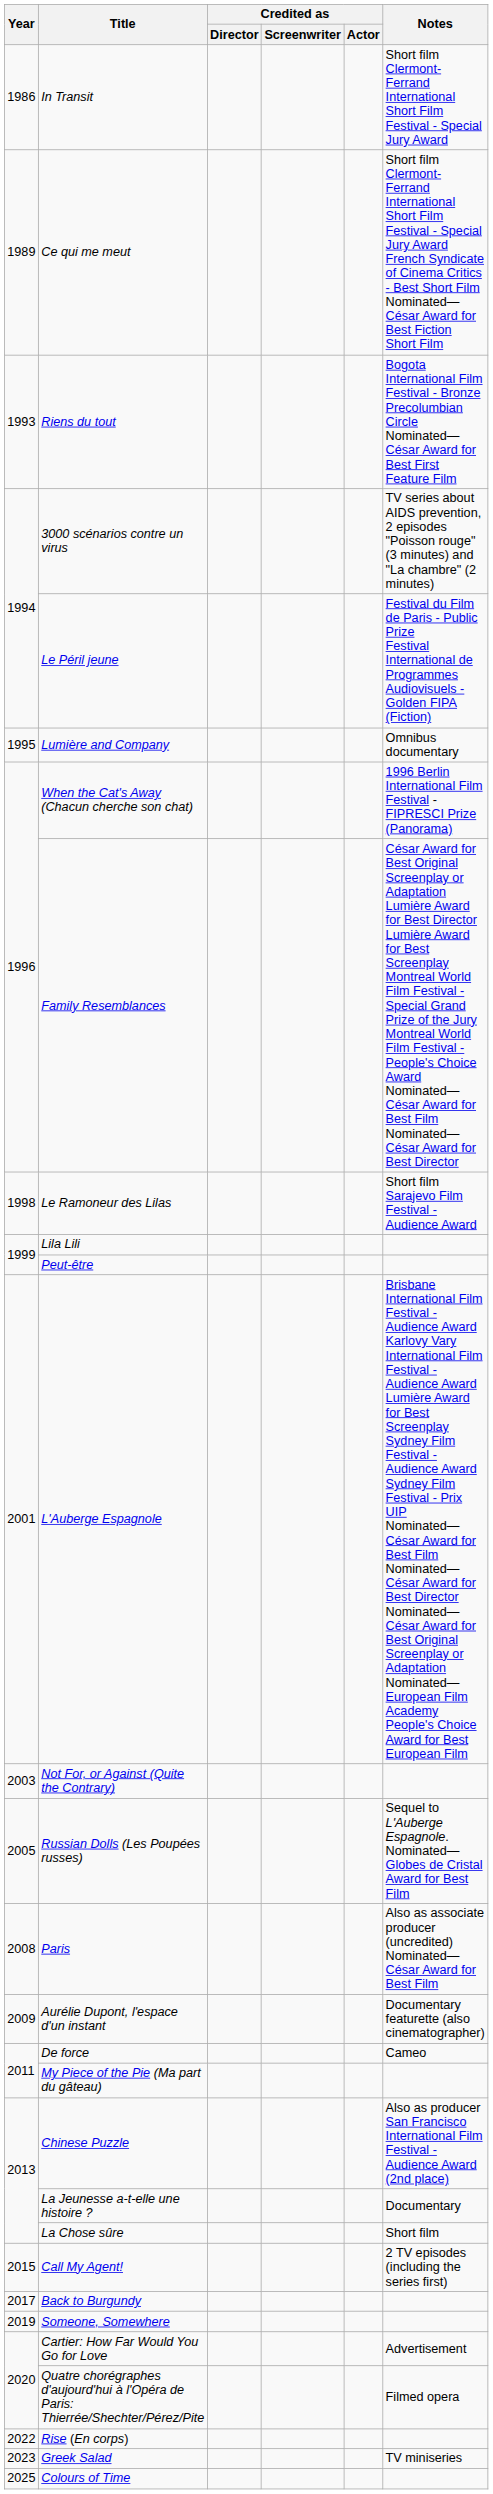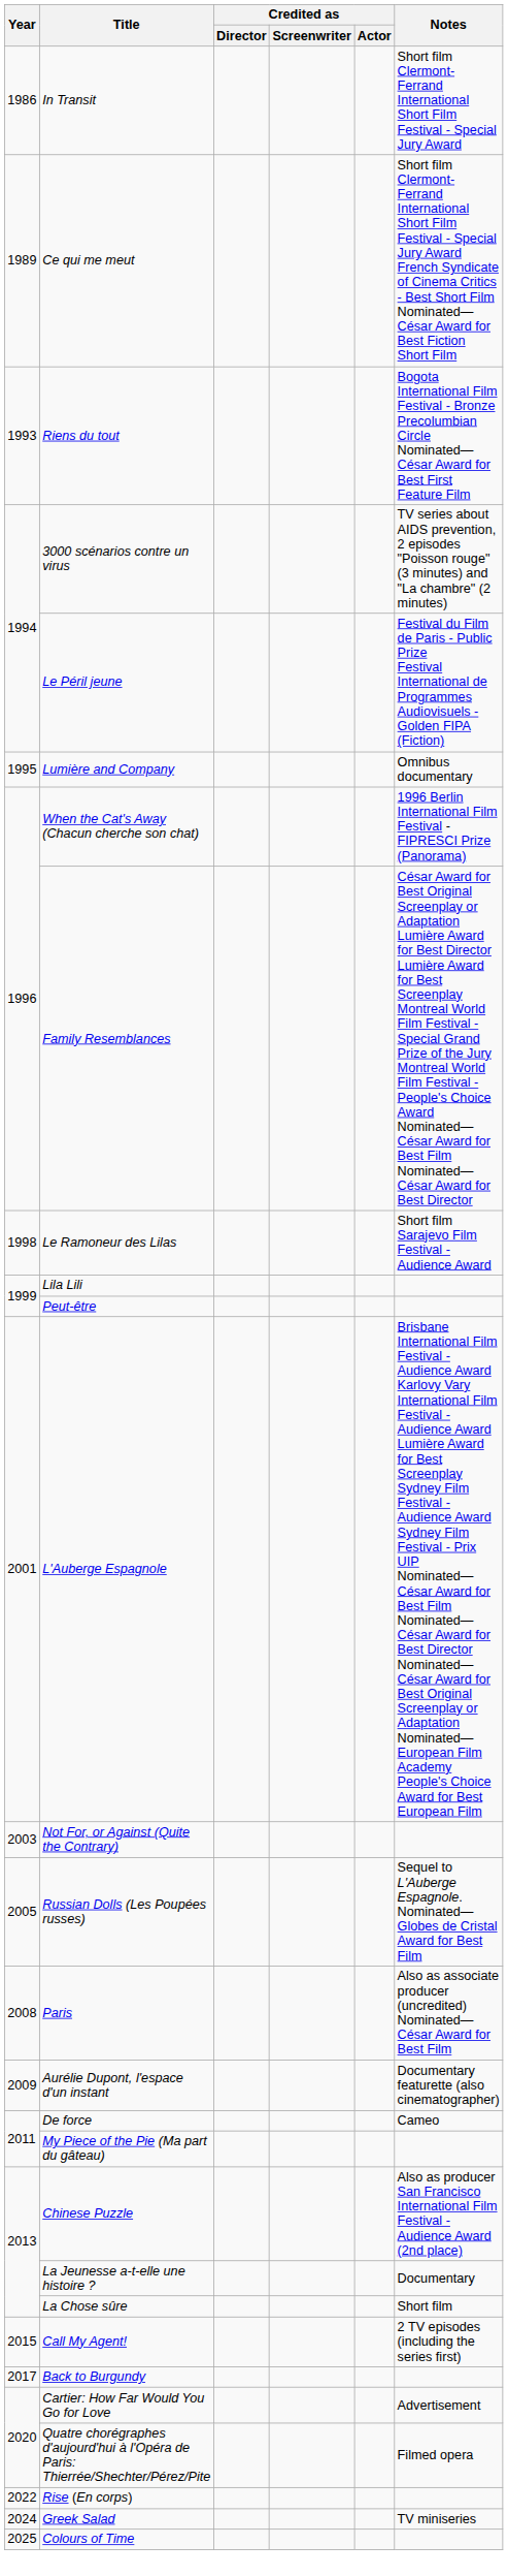- row: 2019 | Someone, Somewhere
Greek Salad | Year: 2023 -> 2024
